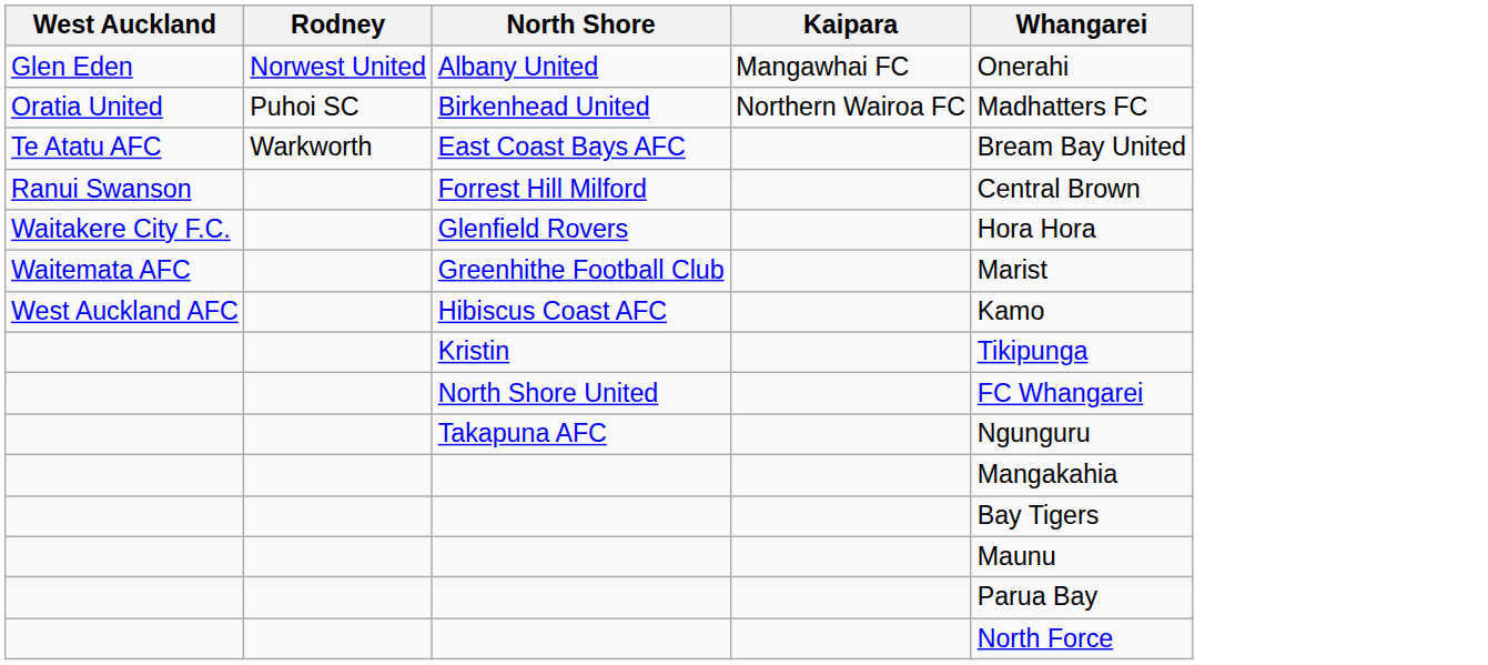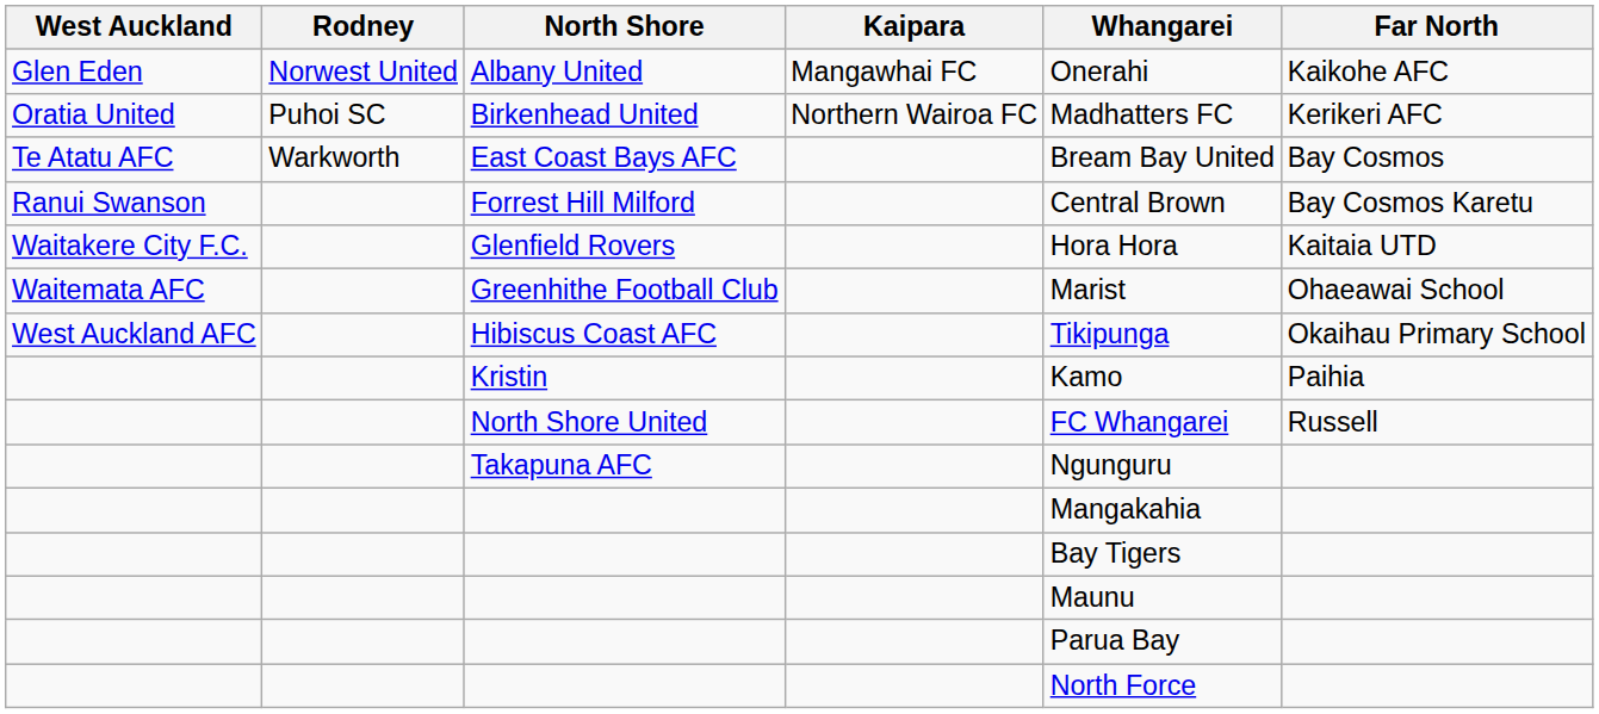+ column: Far North | Kaikohe AFC | Kerikeri AFC | Bay Cosmos | Bay Cosmos Karetu | Kaitaia UTD | Ohaeawai School | Okaihau Primary School | Paihia | Russell
Hibiscus Coast AFC | Whangarei: Kamo -> Tikipunga
Kristin | Whangarei: Tikipunga -> Kamo
